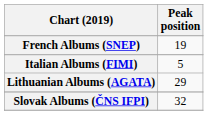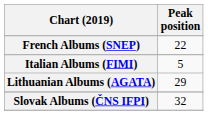French Albums (SNEP) | Peak position: 19 -> 22
